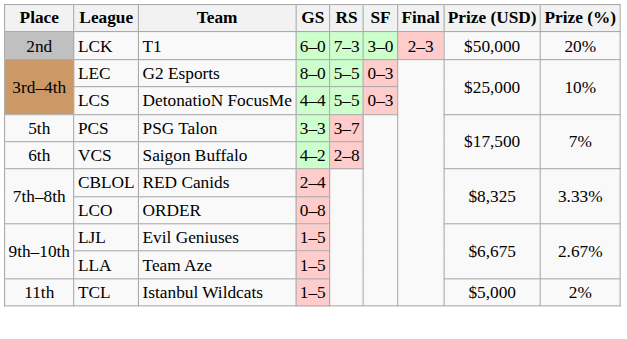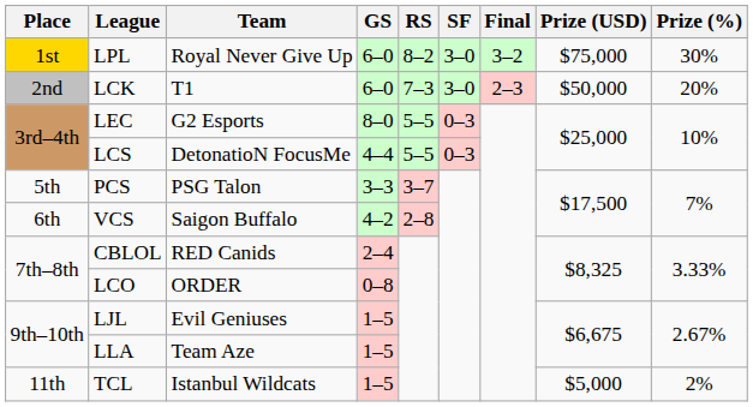+ row: 1st | LPL | Royal Never Give Up | 6–0 | 8–2 | 3–0 | 3–2 | $75,000 | 30%
